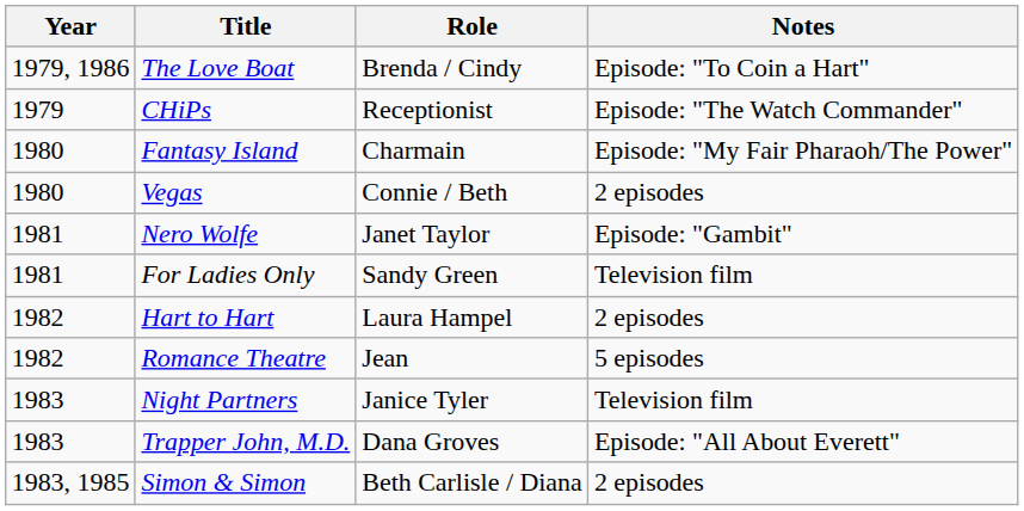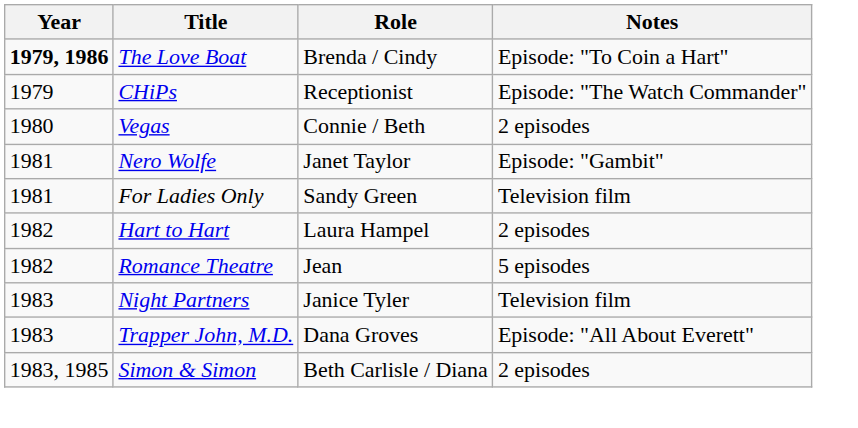The Love Boat | Year: normal -> bold
- row: 1980 | Fantasy Island | Charmain | Episode: "My Fair Pharaoh/The Power"
